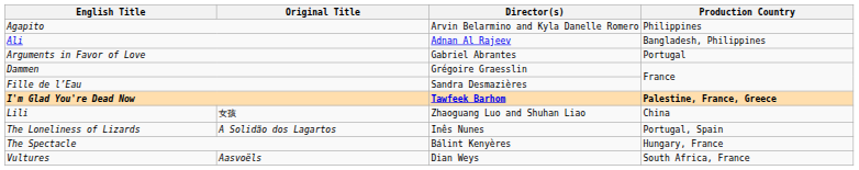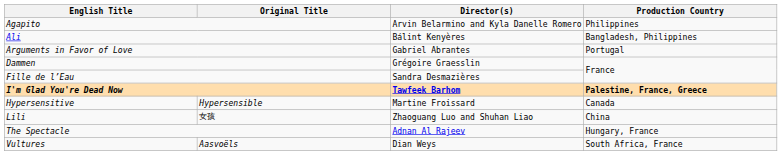Ali | Director(s): Adnan Al Rajeev -> Bálint Kenyères
+ row: Hypersensitive | Hypersensible | Martine Froissard | Canada
- row: The Loneliness of Lizards | A Solidão dos Lagartos | Inês Nunes | Portugal, Spain
The Spectacle | Director(s): Bálint Kenyères -> Adnan Al Rajeev
